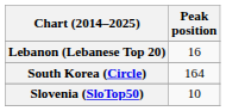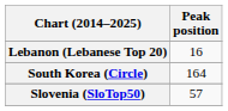Slovenia (SloTop50) | Peak position: 10 -> 57
